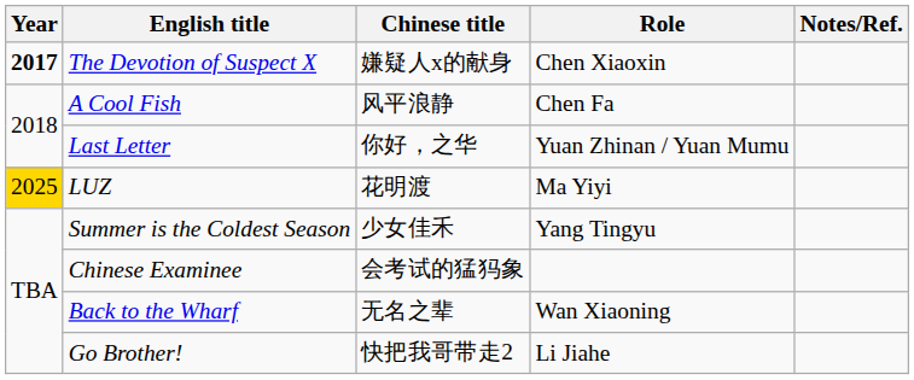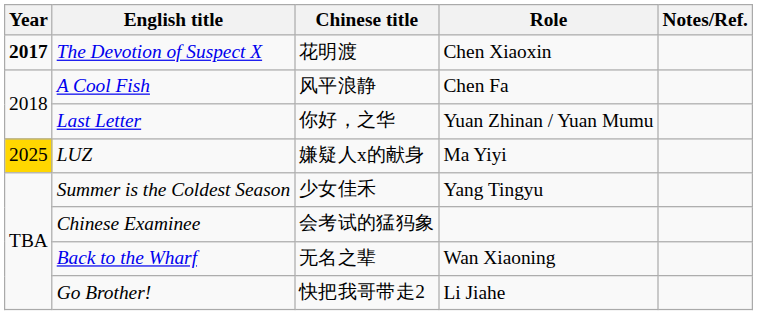The Devotion of Suspect X | Chinese title: 嫌疑人x的献身 -> 花明渡
LUZ | Chinese title: 花明渡 -> 嫌疑人x的献身
